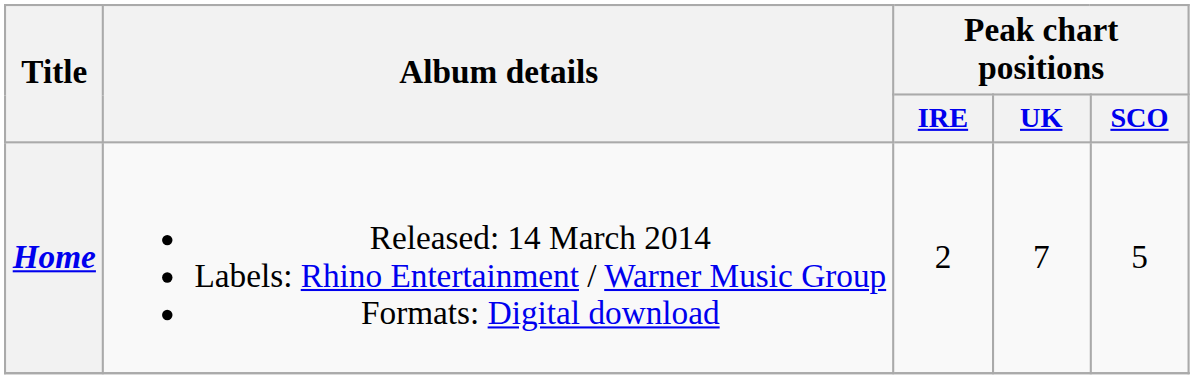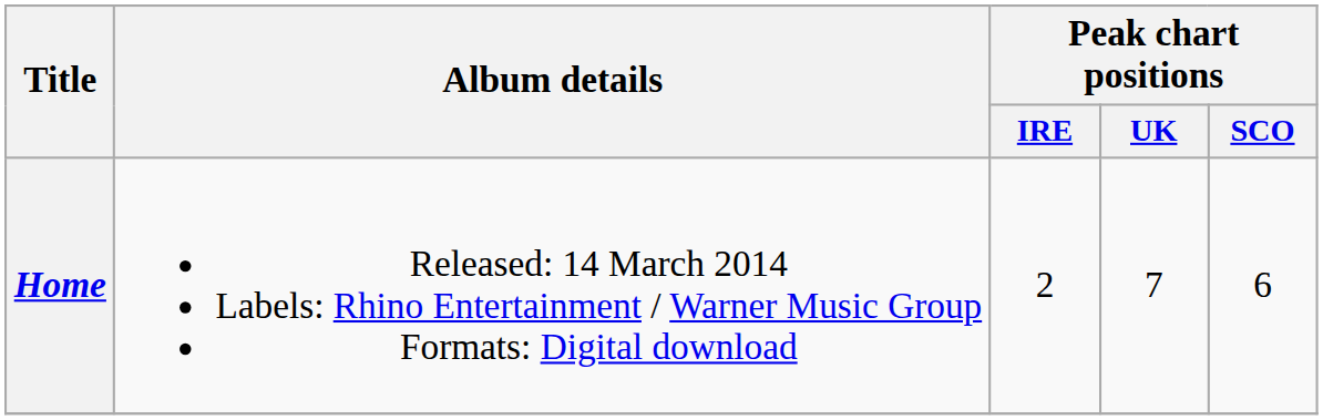Home | Peak chart positions / SCO: 5 -> 6
